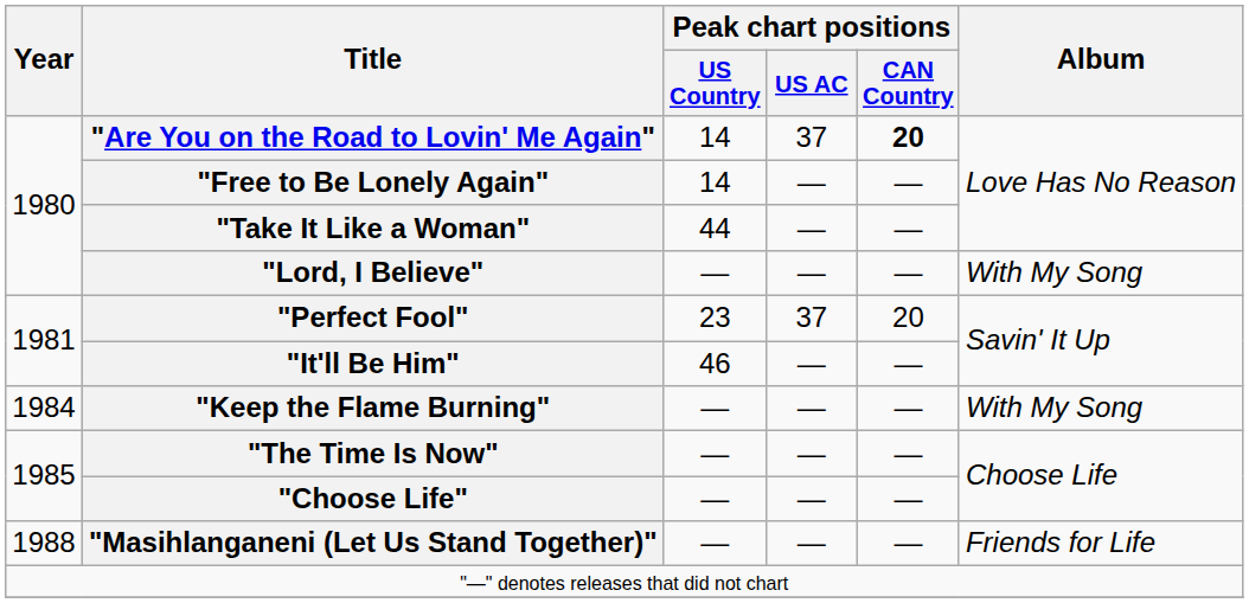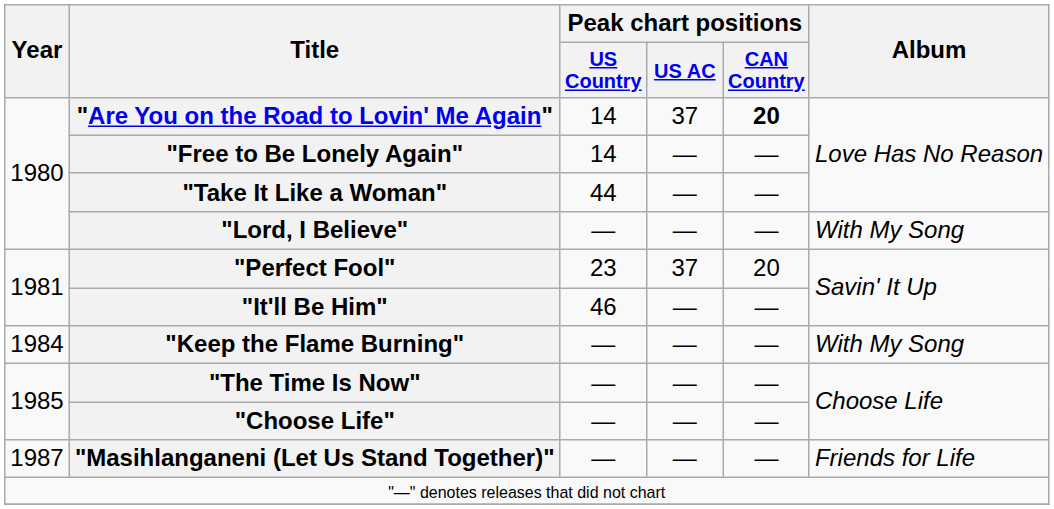"Masihlanganeni (Let Us Stand Together)" | Year: 1988 -> 1987
